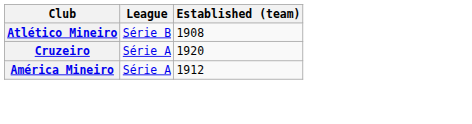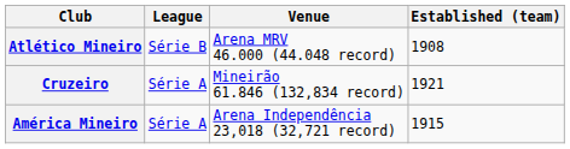+ column: Venue | Arena MRV 46.000 (44.048 record) | Mineirão 61.846 (132,834 record) | Arena Independência 23,018 (32,721 record)
Cruzeiro | Established (team): 1920 -> 1921
América Mineiro | Established (team): 1912 -> 1915
